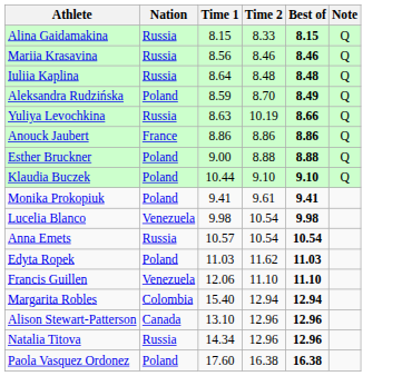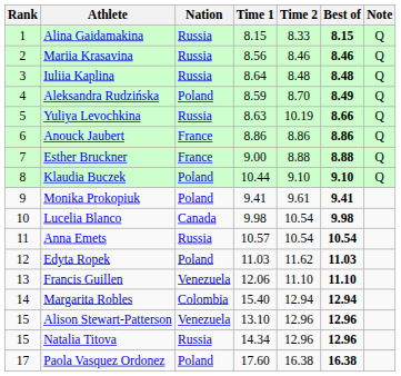+ column: Rank | 1 | 2 | 3 | 4 | 5 | 6 | 7 | 8 | 9 | 10 | 11 | 12 | 13 | 14 | 15 | 15 | 17
Esther Bruckner | Nation: Poland -> France
Lucelia Blanco | Nation: Venezuela -> Canada
Alison Stewart-Patterson | Nation: Canada -> Venezuela
